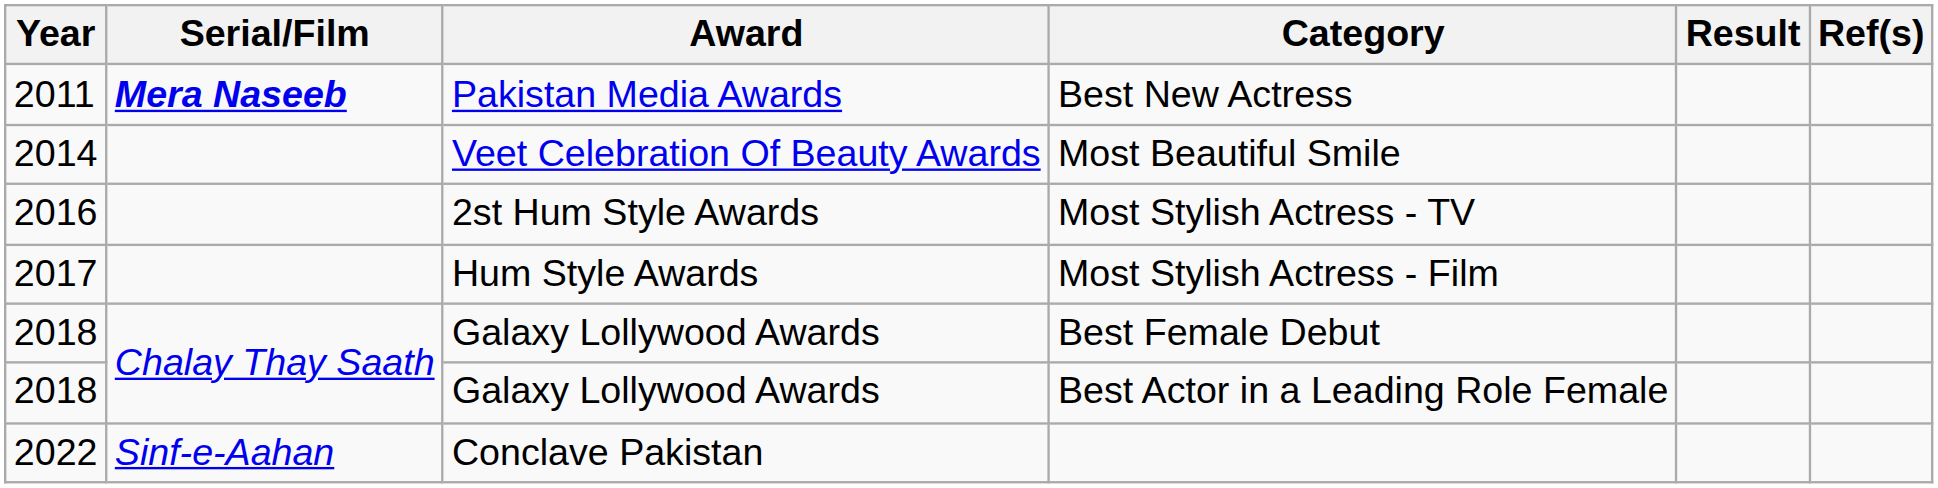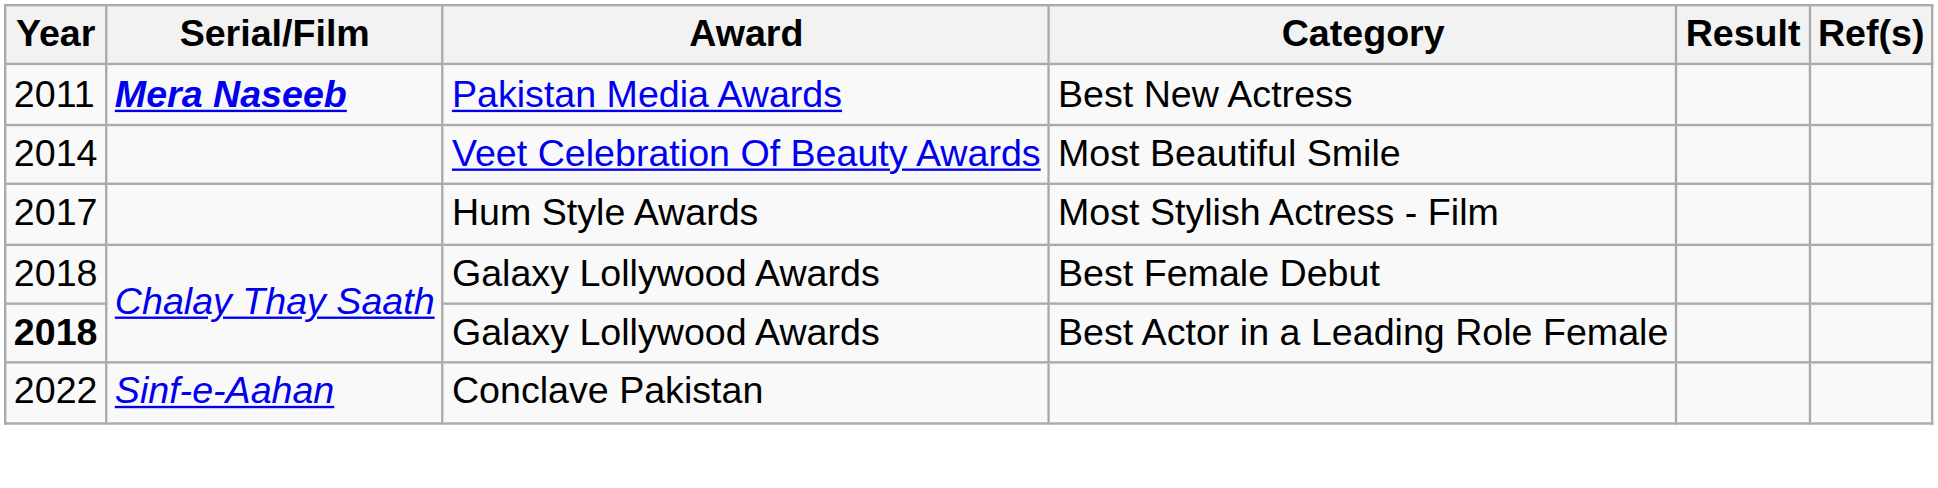- row: 2016 | 2st Hum Style Awards | Most Stylish Actress - TV
Best Actor in a Leading Role Female | Year: normal -> bold
